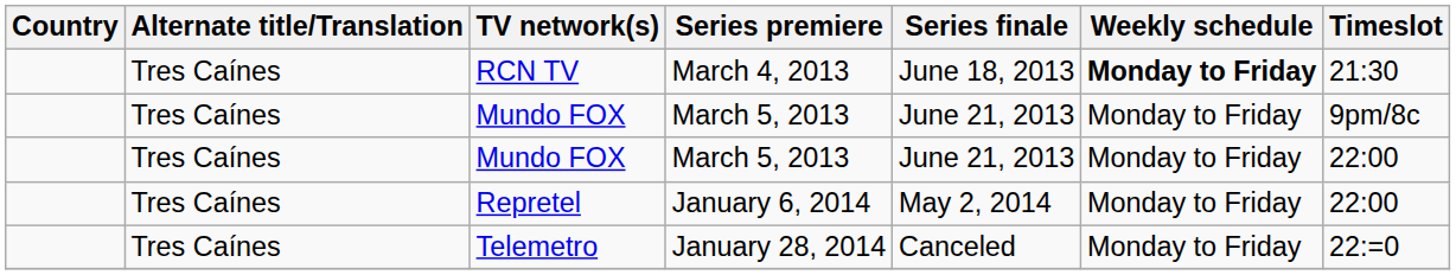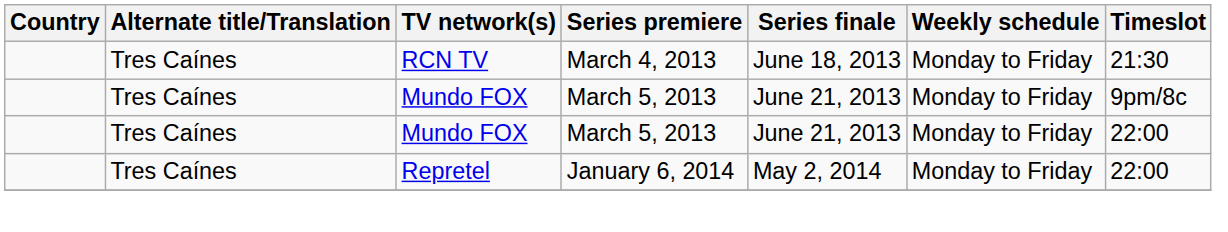RCN TV | Weekly schedule: bold -> normal
- row: Tres Caínes | Telemetro | January 28, 2014 | Canceled | Monday to Friday | 22:=0
